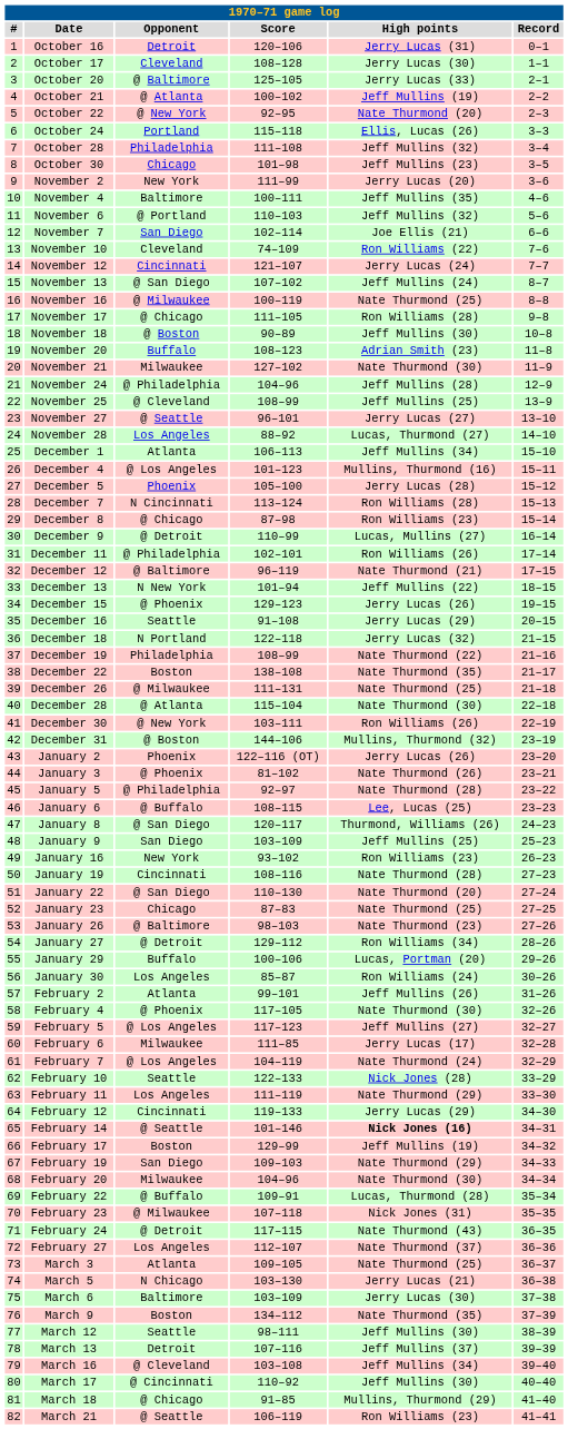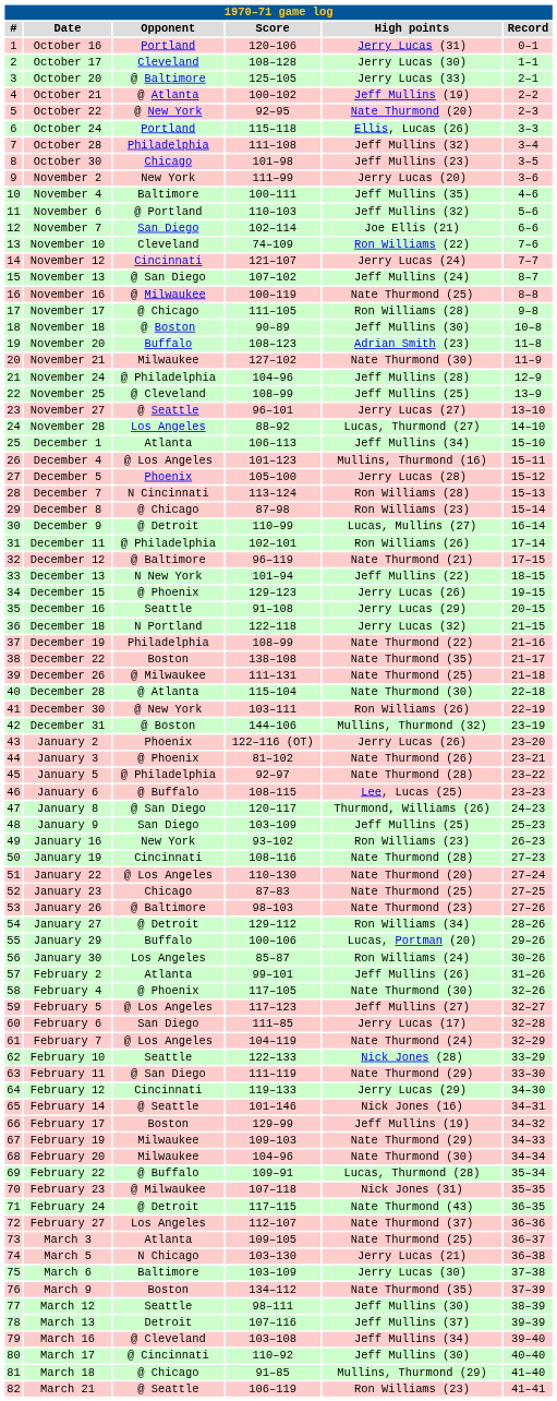October 16 | Opponent: Detroit -> Portland
January 22 | Opponent: @ San Diego -> @ Los Angeles
February 6 | Opponent: Milwaukee -> San Diego
February 11 | Opponent: Los Angeles -> @ San Diego
February 14 | High points: bold -> normal
February 19 | Opponent: San Diego -> Milwaukee
